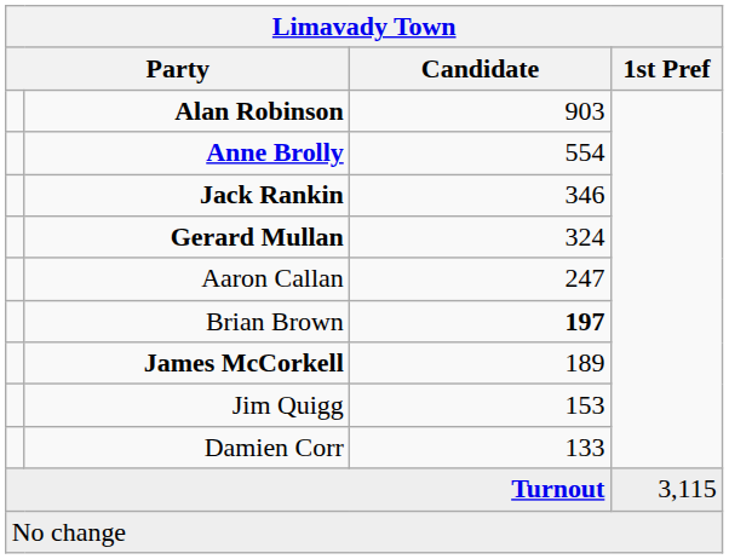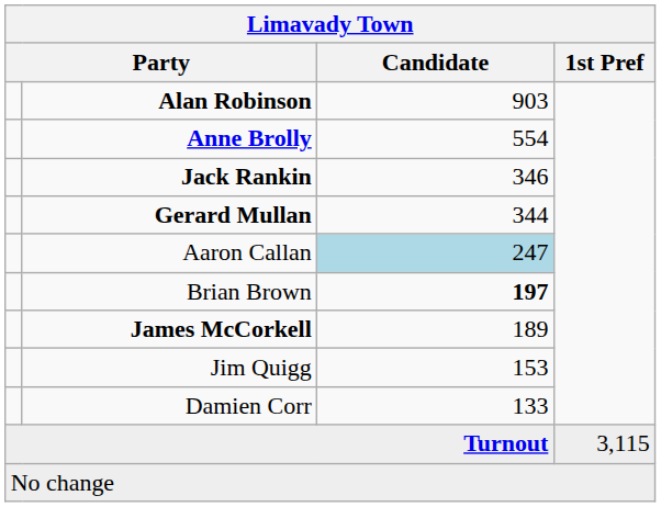Gerard Mullan | Candidate: 324 -> 344
Aaron Callan | Candidate: no background -> lightblue background
